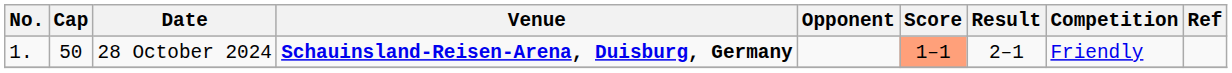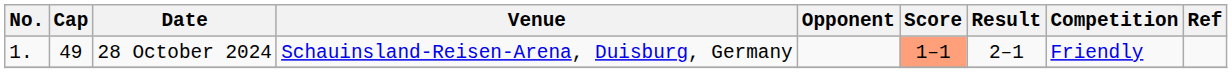28 October 2024 | Cap: 50 -> 49
28 October 2024 | Venue: bold -> normal
